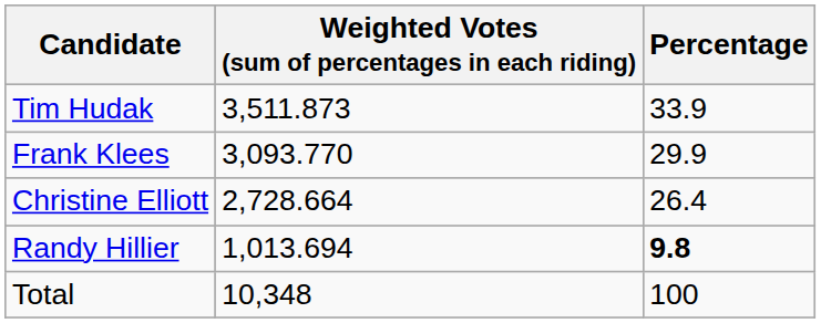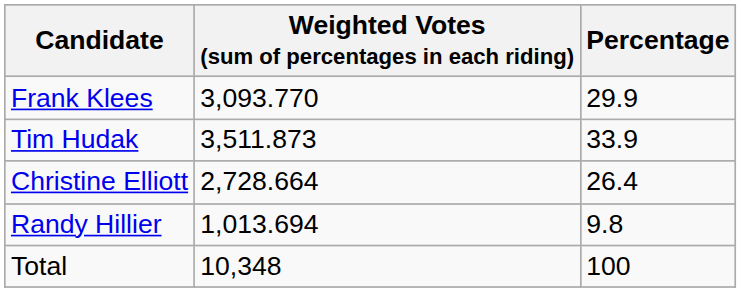rows swapped: Tim Hudak <-> Frank Klees
Randy Hillier | Percentage: bold -> normal
